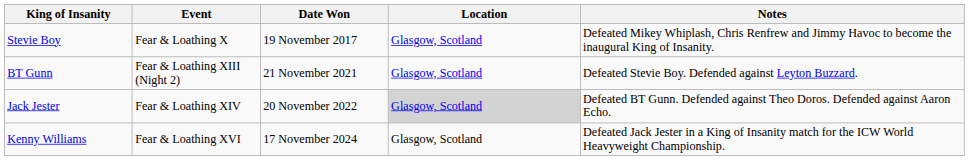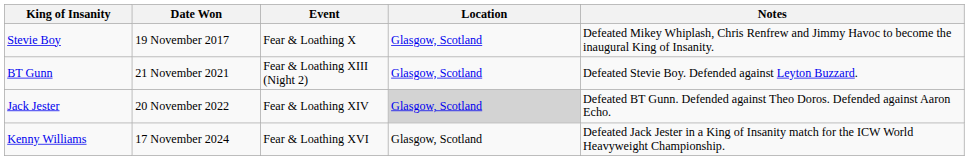columns swapped: Date Won <-> Event
